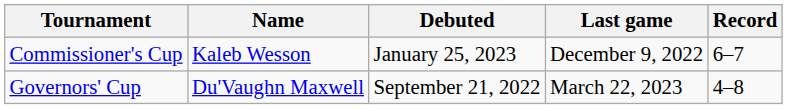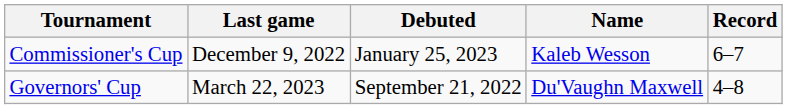columns swapped: Name <-> Last game
